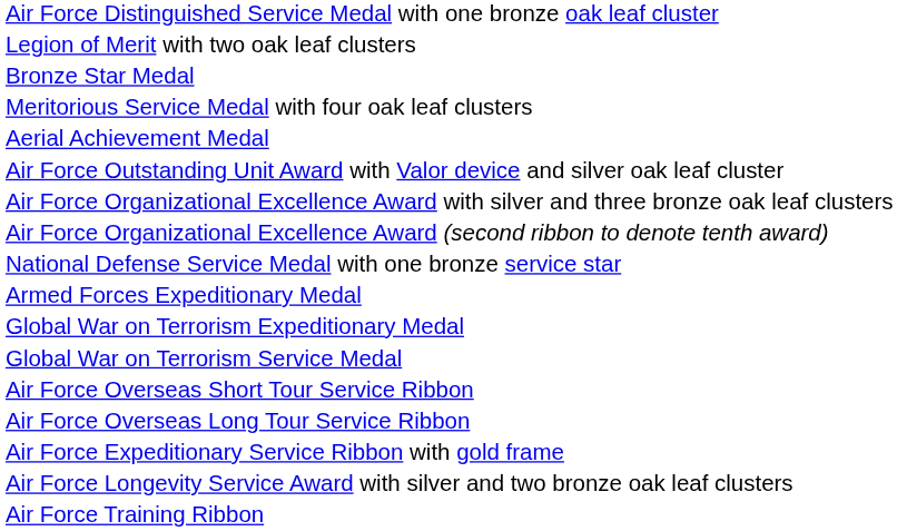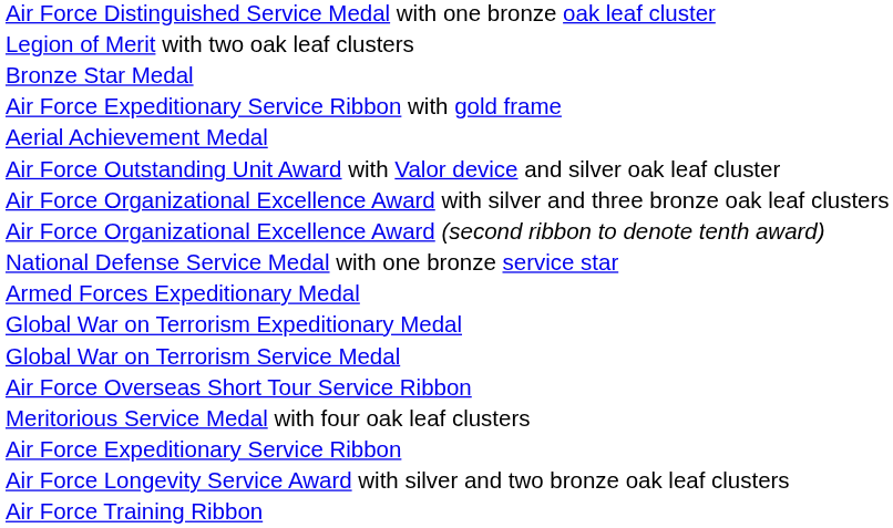rows swapped: Meritorious Service Medal with four oak leaf clusters <-> Air Force Expeditionary Service Ribbon with gold frame
- row: Air Force Overseas Long Tour Service Ribbon
+ row: Air Force Expeditionary Service Ribbon
